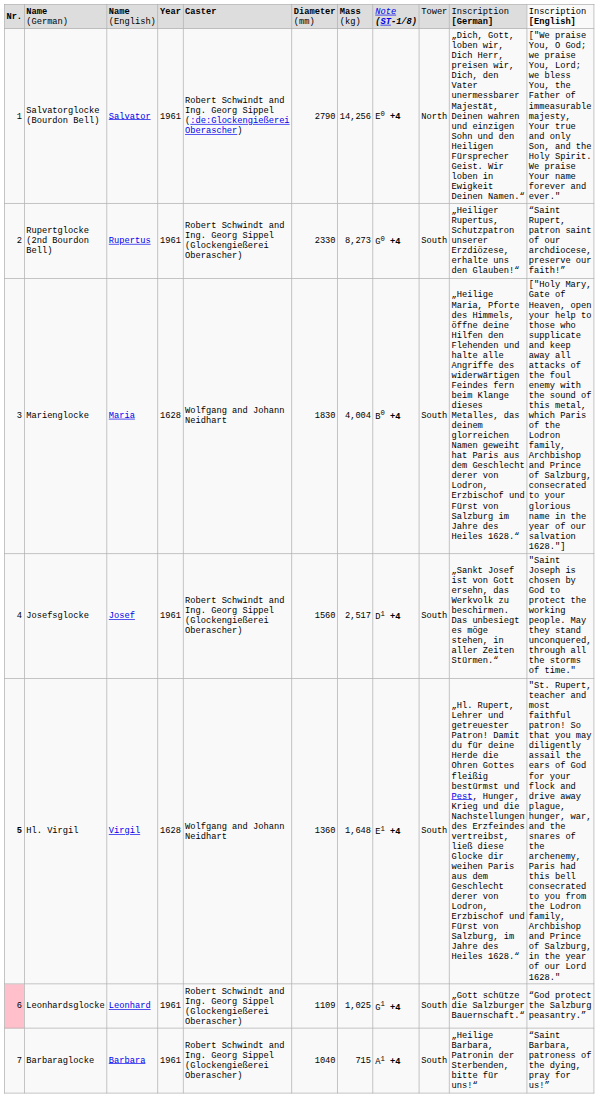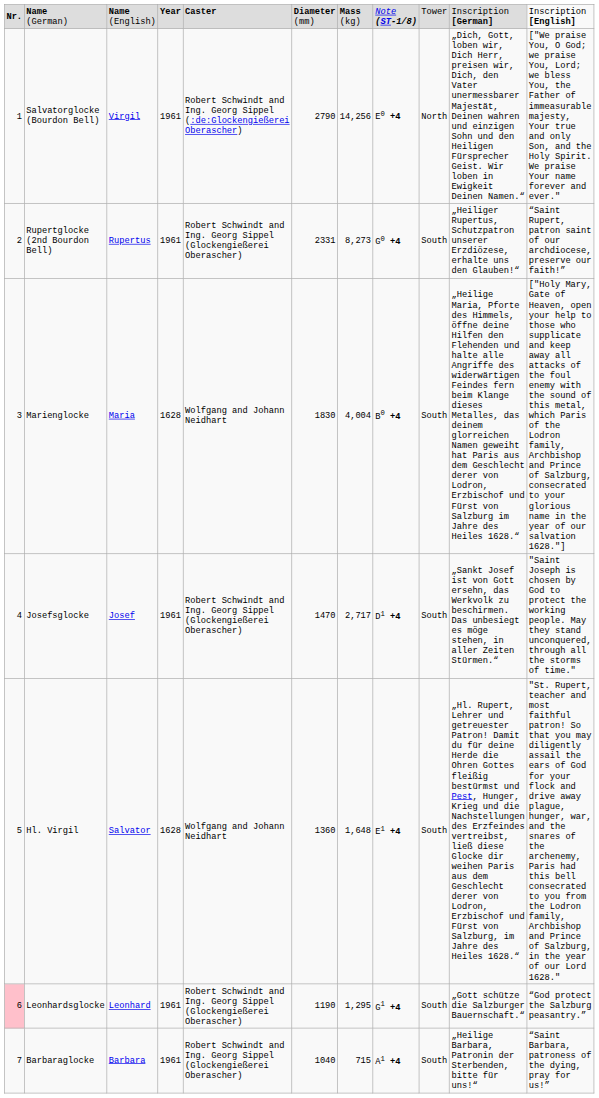Salvatorglocke (Bourdon Bell) | column 3: Salvator -> Virgil
Rupertglocke (2nd Bourdon Bell) | column 6: 2330 -> 2331
Josefsglocke | column 6: 1560 -> 1470
Josefsglocke | column 7: 2,517 -> 2,717
Hl. Virgil | column 1: bold -> normal
Hl. Virgil | column 3: Virgil -> Salvator
Leonhardsglocke | column 6: 1109 -> 1190
Leonhardsglocke | column 7: 1,025 -> 1,295
